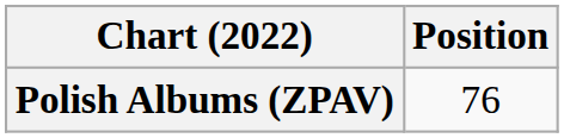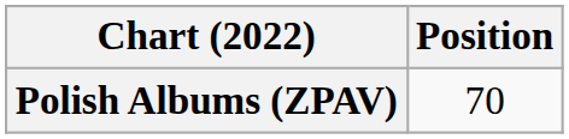Polish Albums (ZPAV) | Position: 76 -> 70
